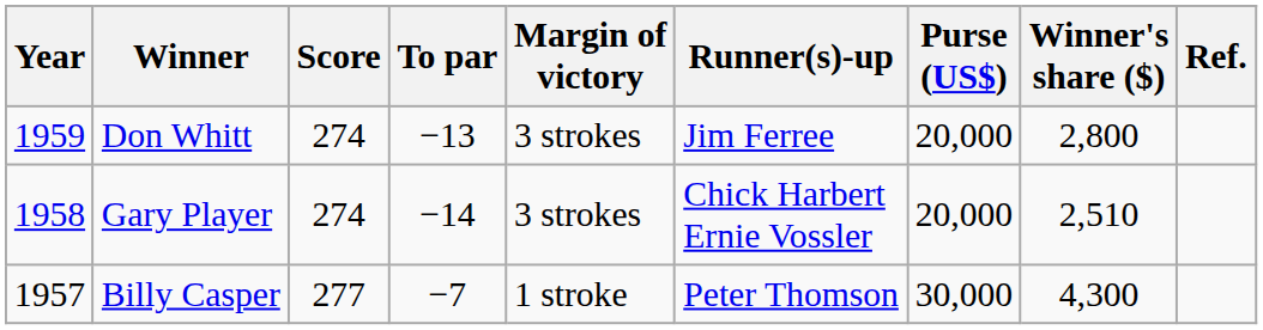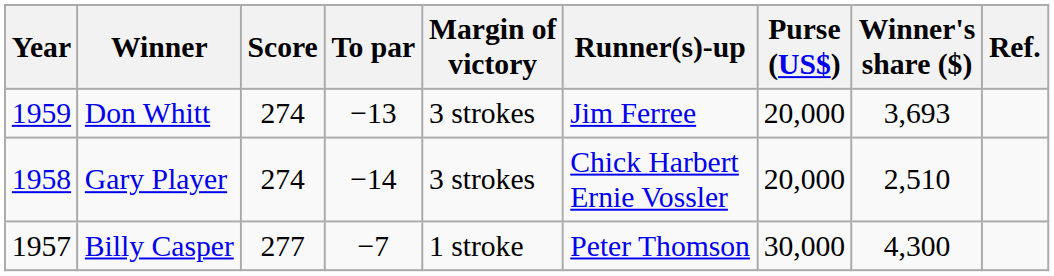Don Whitt | Winner's share ($): 2,800 -> 3,693
